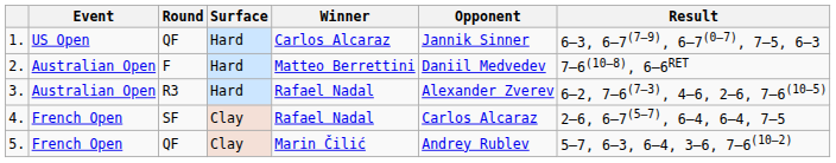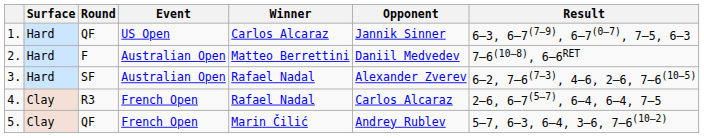columns swapped: Event <-> Surface
3. | Round: R3 -> SF
4. | Round: SF -> R3
